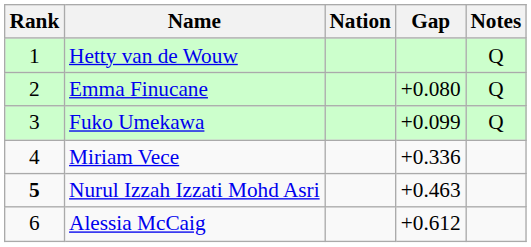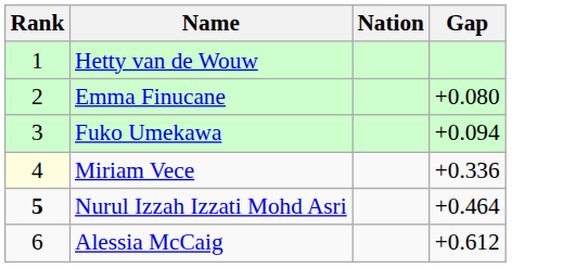- column: Notes | Q | Q | Q
Fuko Umekawa | Gap: +0.099 -> +0.094
Miriam Vece | Rank: no background -> lightyellow background
Nurul Izzah Izzati Mohd Asri | Gap: +0.463 -> +0.464
